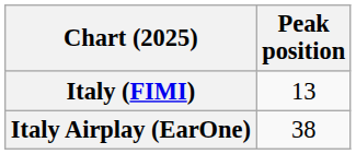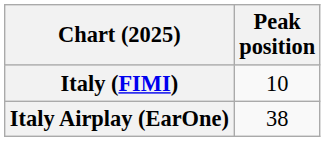Italy (FIMI) | Peak position: 13 -> 10
